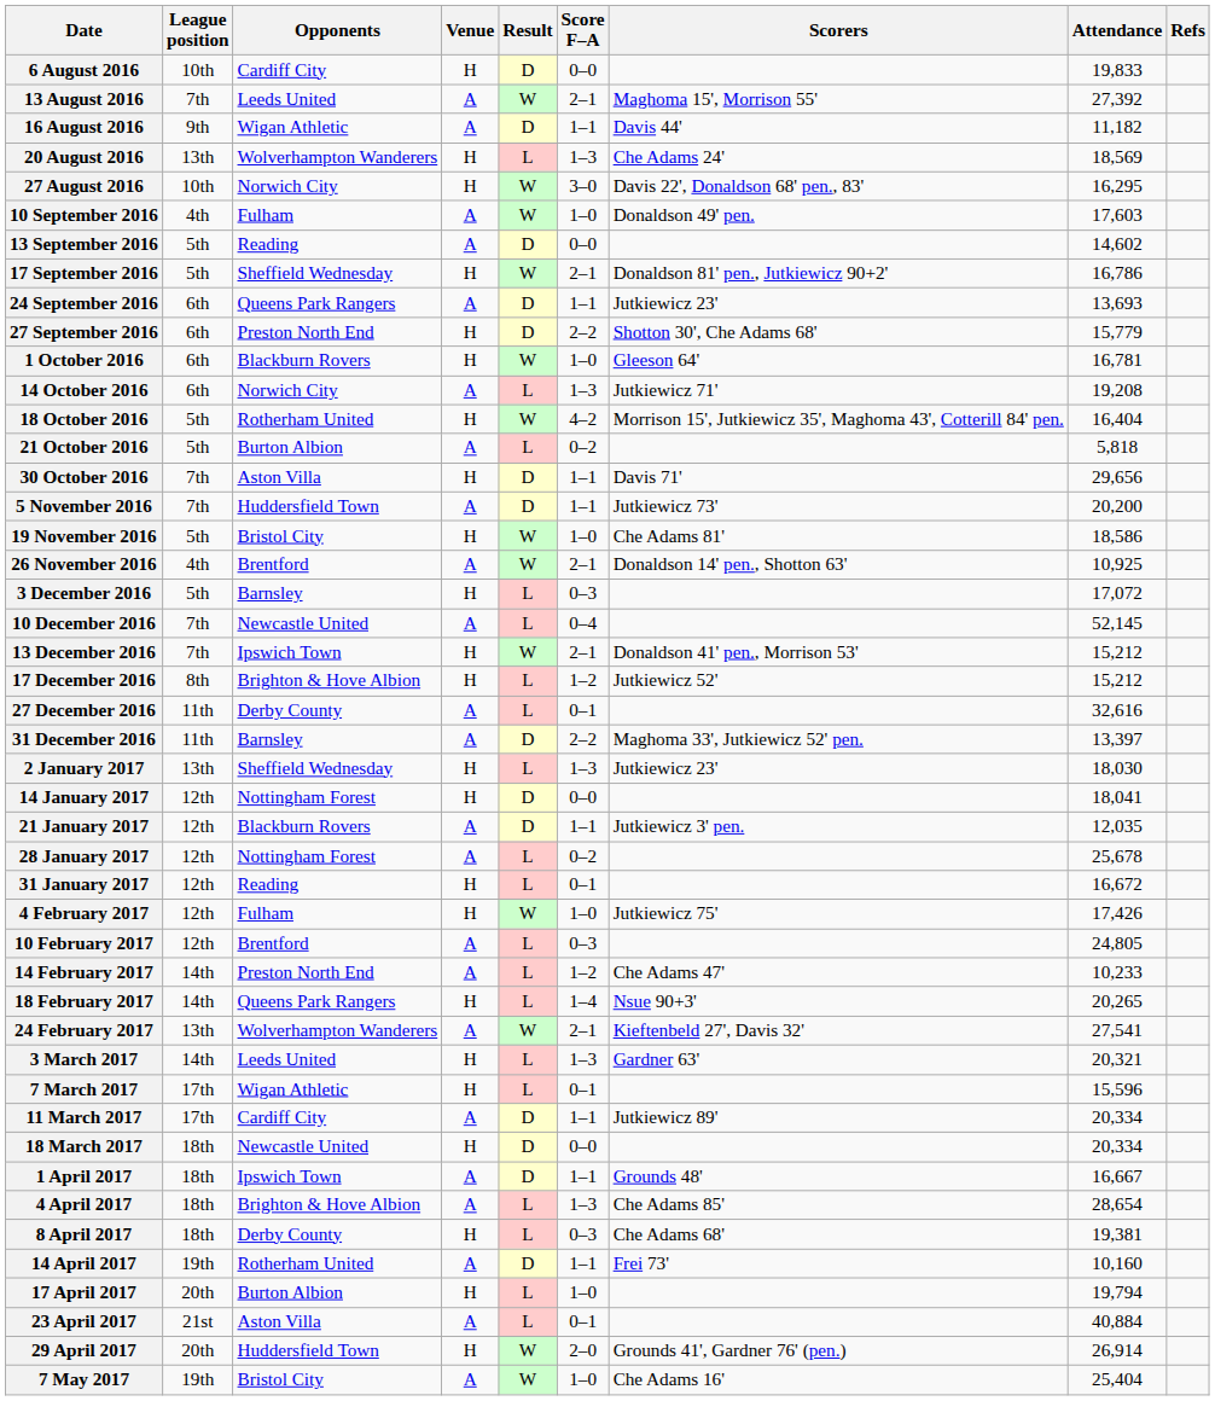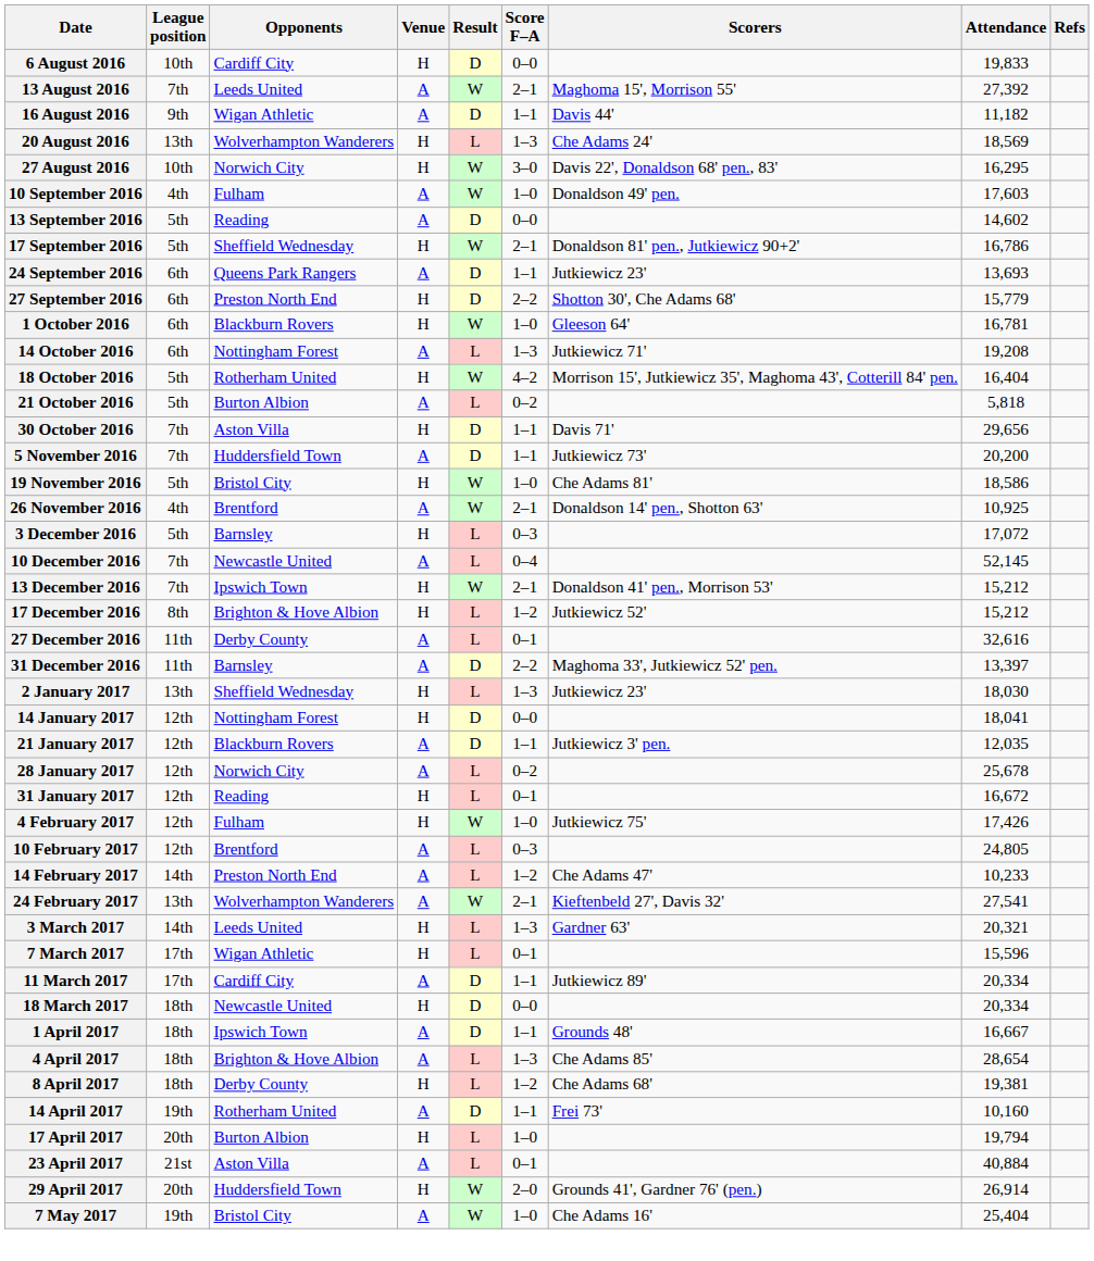14 October 2016 | Opponents: Norwich City -> Nottingham Forest
28 January 2017 | Opponents: Nottingham Forest -> Norwich City
- row: 18 February 2017 | 14th | Queens Park Rangers | H | L | 1–4 | Nsue 90+3' | 20,265
8 April 2017 | Score F–A: 0–3 -> 1–2
